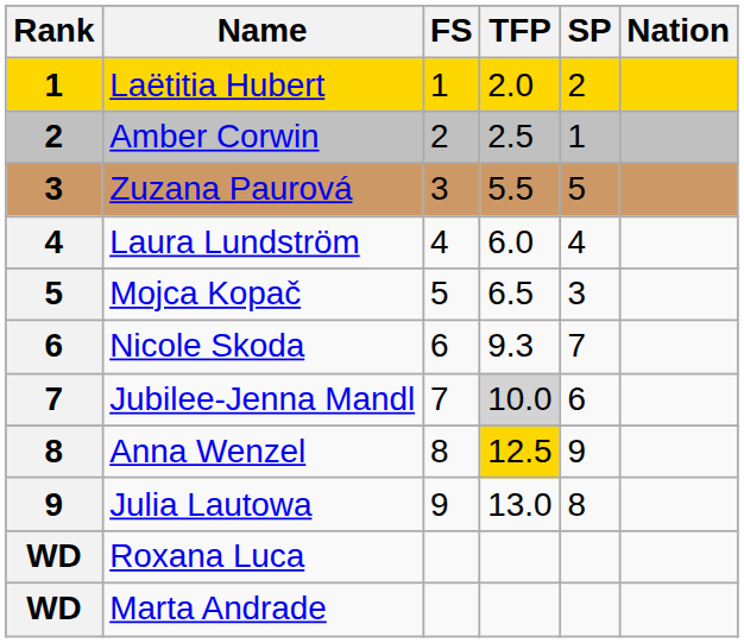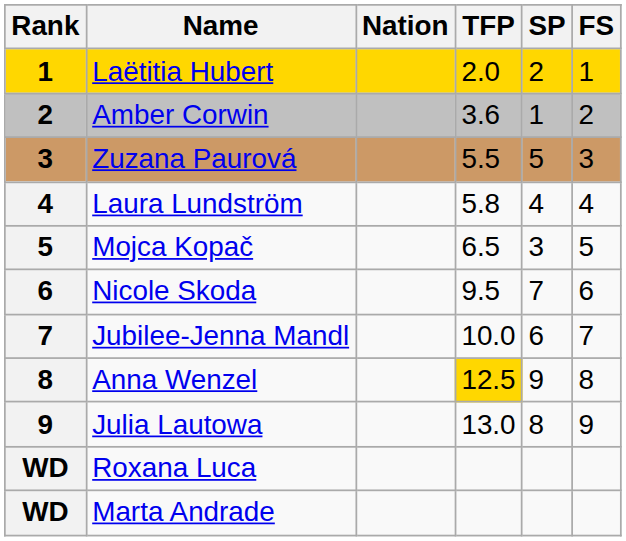columns swapped: Nation <-> FS
Amber Corwin | TFP: 2.5 -> 3.6
Laura Lundström | TFP: 6.0 -> 5.8
Nicole Skoda | TFP: 9.3 -> 9.5
Jubilee-Jenna Mandl | TFP: lightgrey background -> no background
